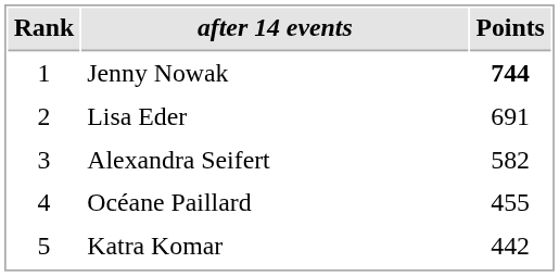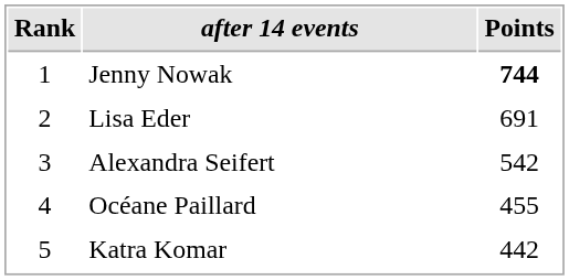Alexandra Seifert | Points: 582 -> 542
